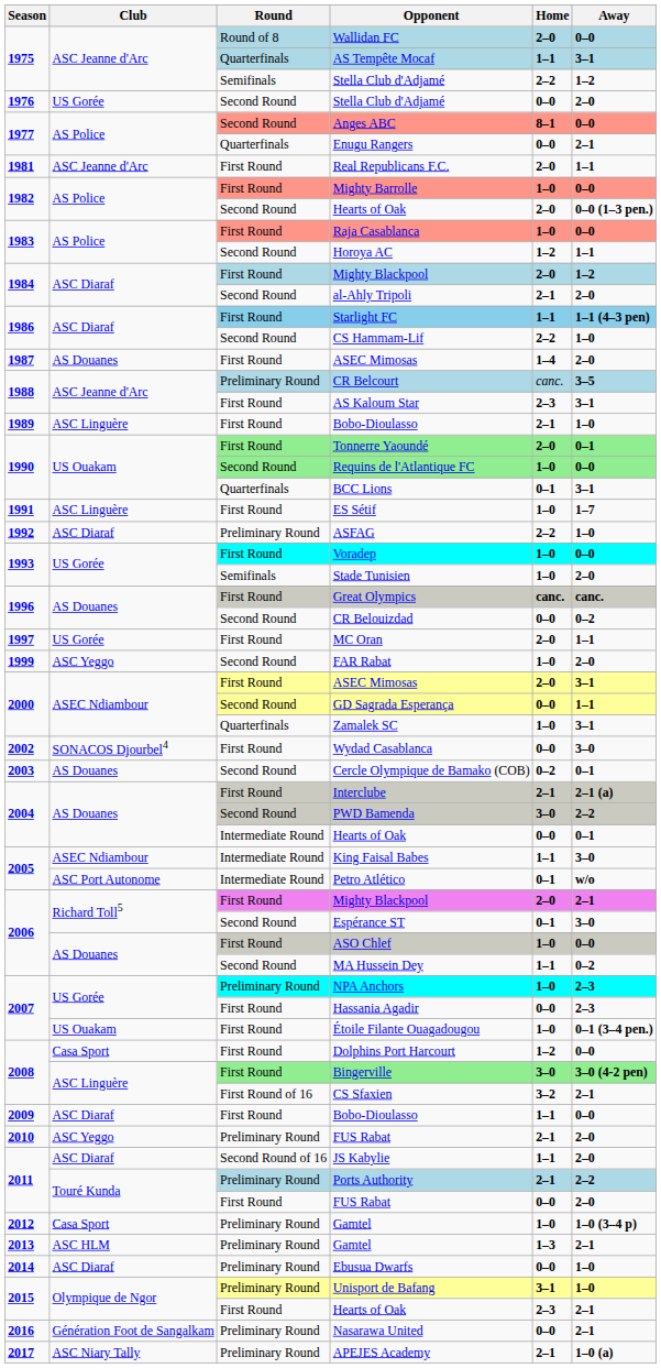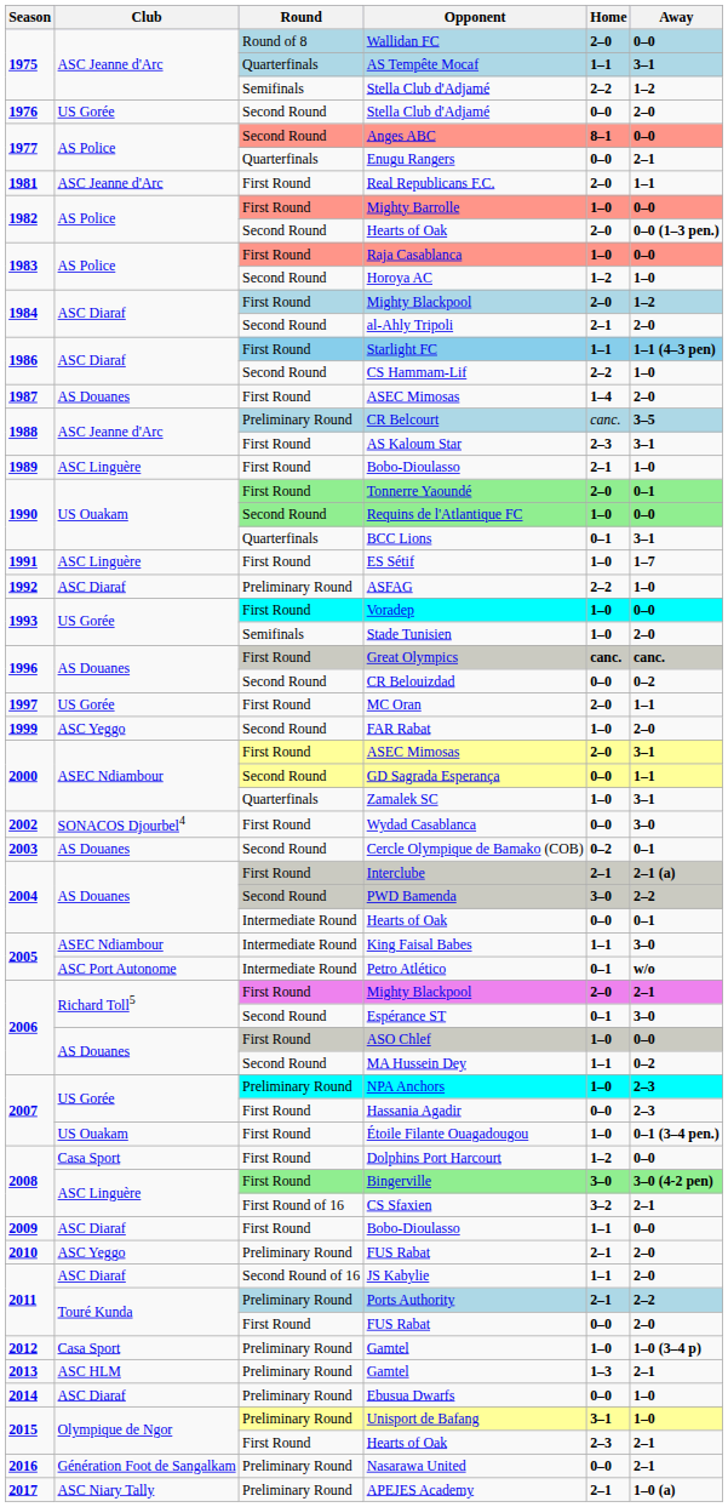Horoya AC | Away: 1–1 -> 1–0
